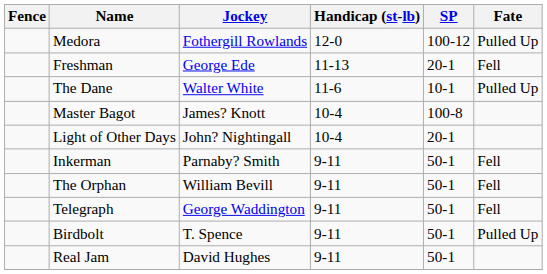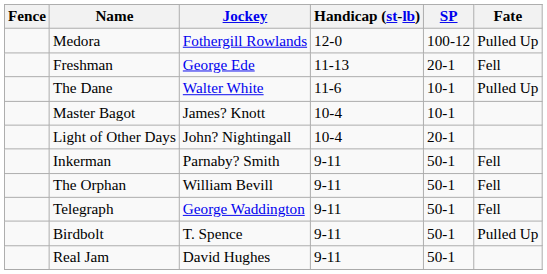Master Bagot | SP: 100-8 -> 10-1
